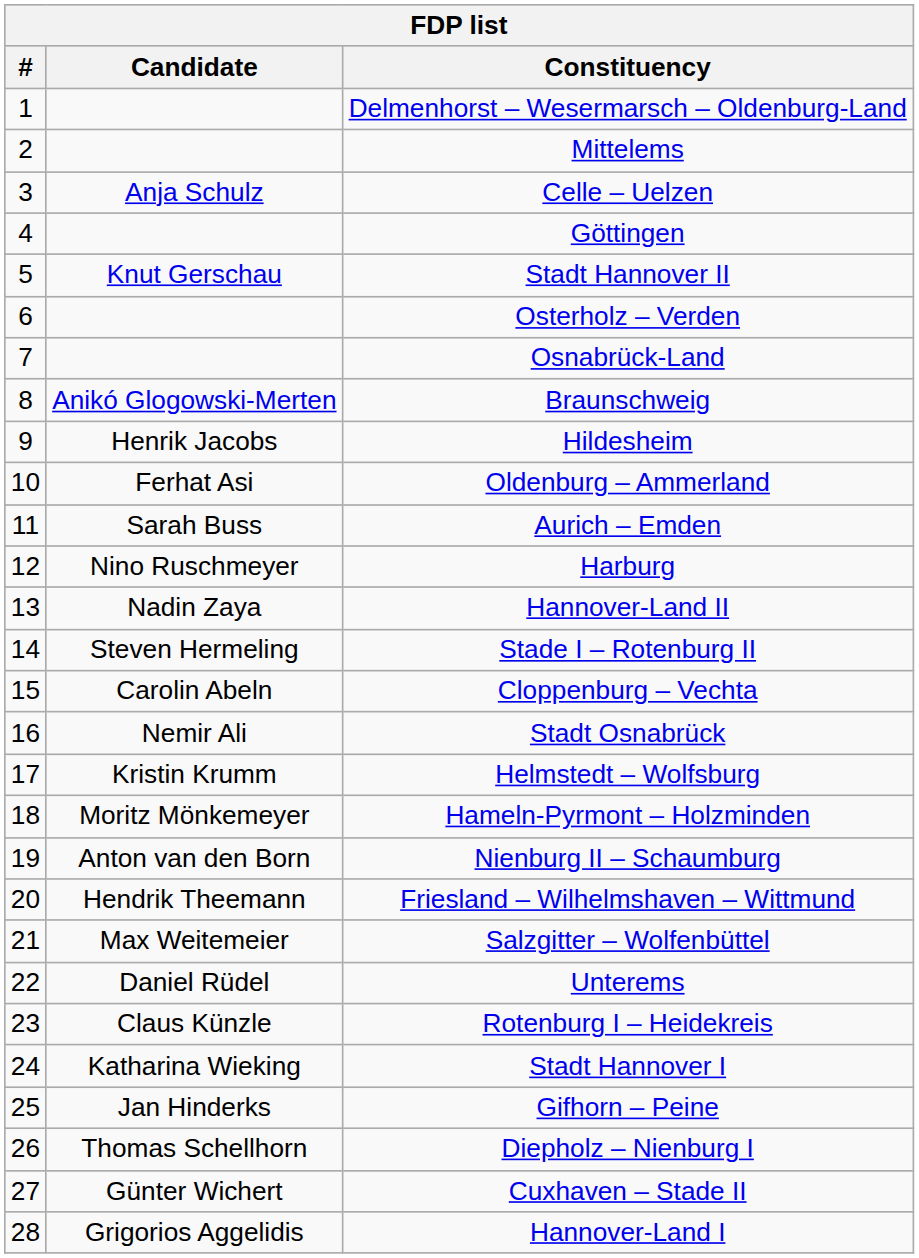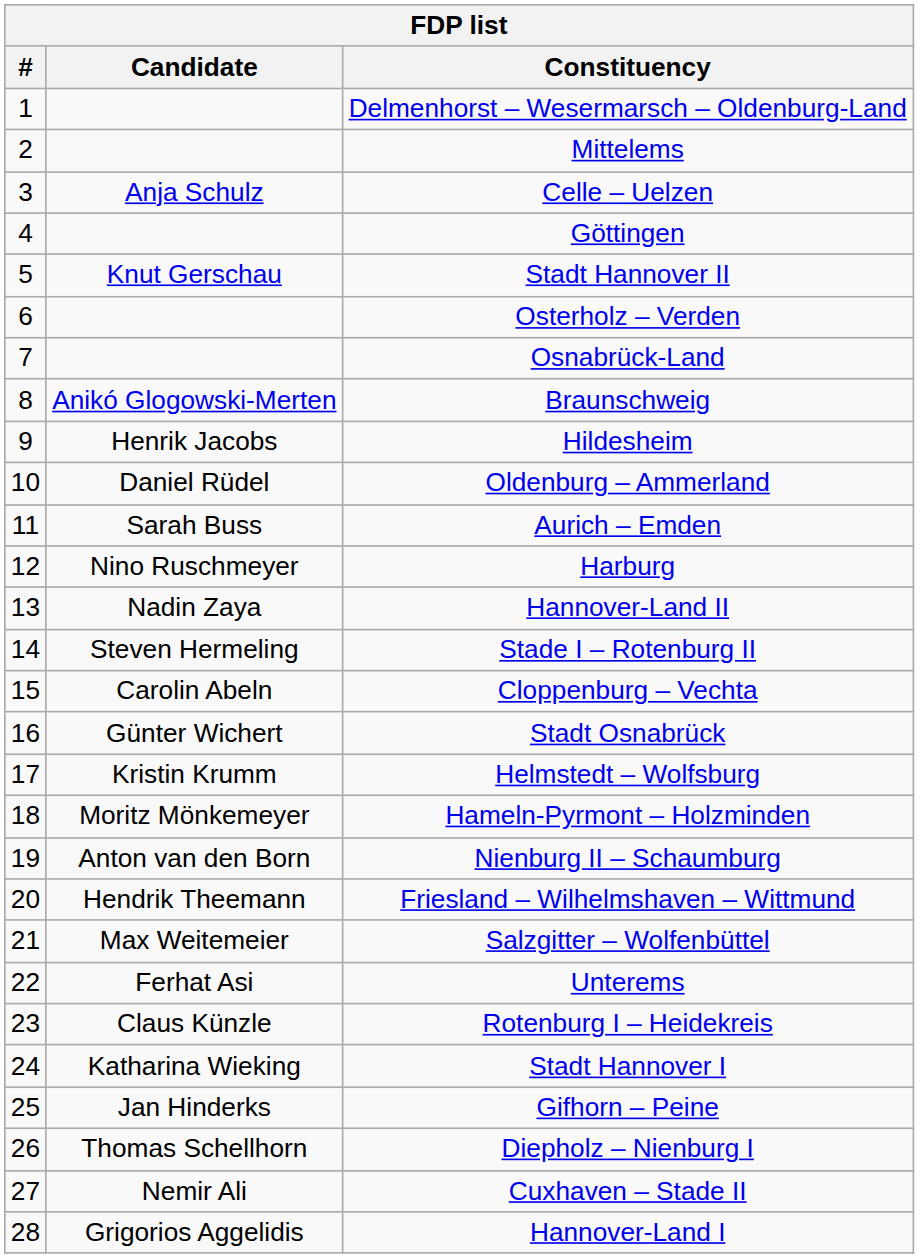Oldenburg – Ammerland | Candidate: Ferhat Asi -> Daniel Rüdel
Stadt Osnabrück | Candidate: Nemir Ali -> Günter Wichert
Unterems | Candidate: Daniel Rüdel -> Ferhat Asi
Cuxhaven – Stade II | Candidate: Günter Wichert -> Nemir Ali
